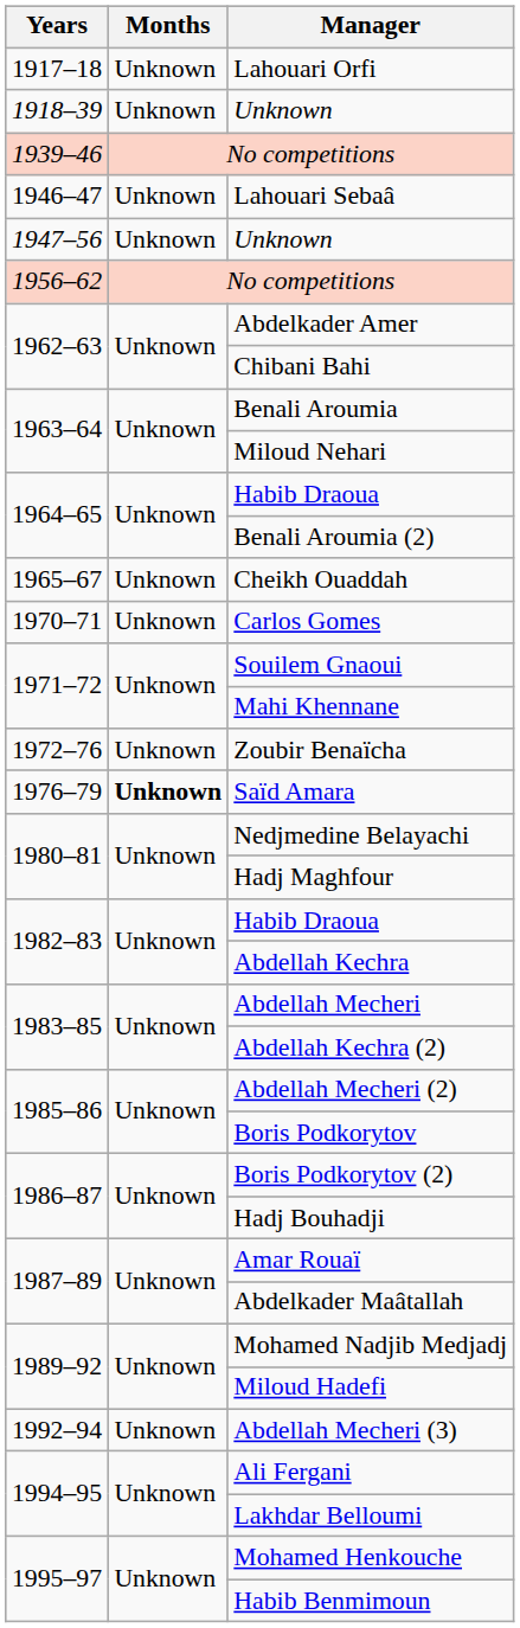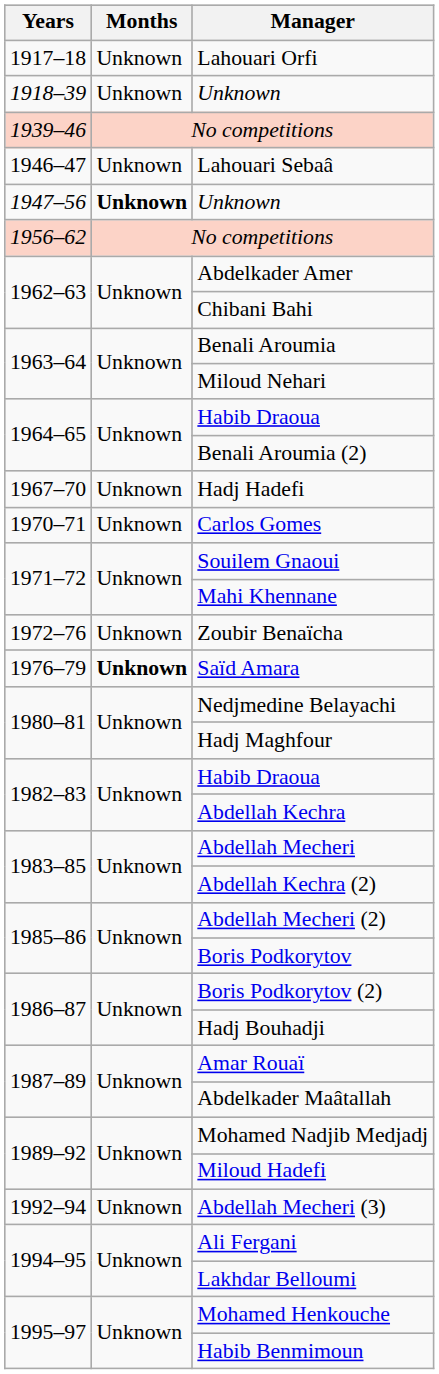1947–56 / Unknown | Months: normal -> bold
- row: 1965–67 | Unknown | Cheikh Ouaddah
+ row: 1967–70 | Unknown | Hadj Hadefi
